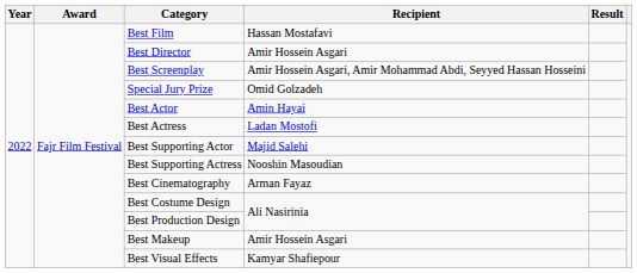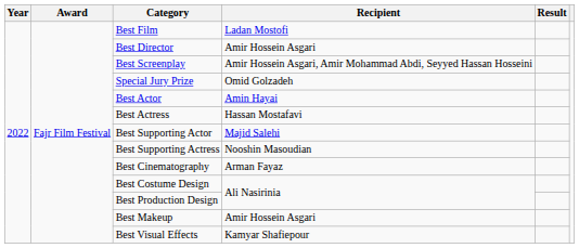Best Film | Recipient: Hassan Mostafavi -> Ladan Mostofi
Best Actress | Recipient: Ladan Mostofi -> Hassan Mostafavi
